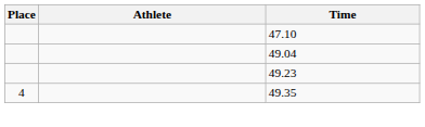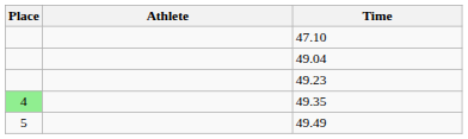49.35 | Place: no background -> lightgreen background
+ row: 5 | 49.49
